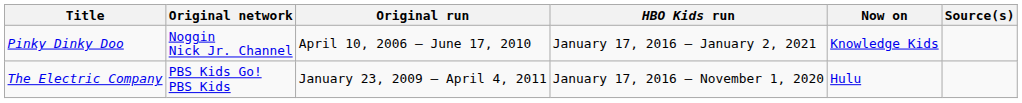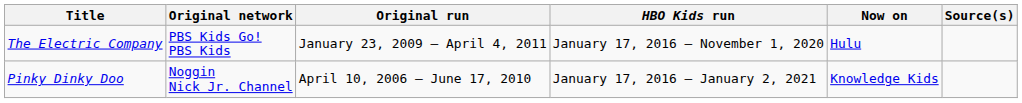rows swapped: The Electric Company <-> Pinky Dinky Doo
